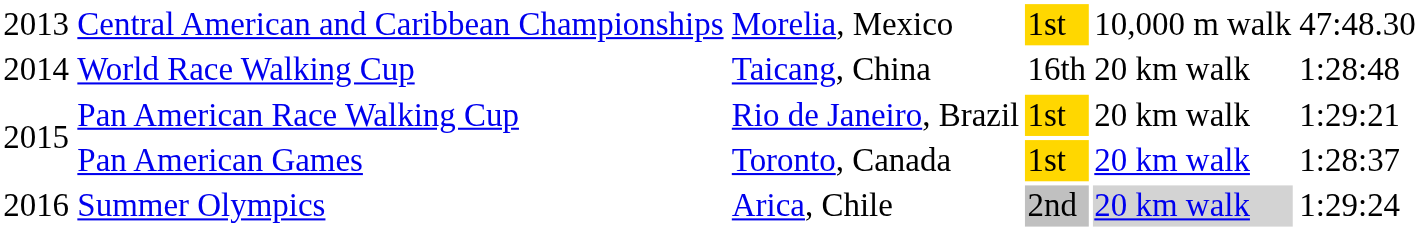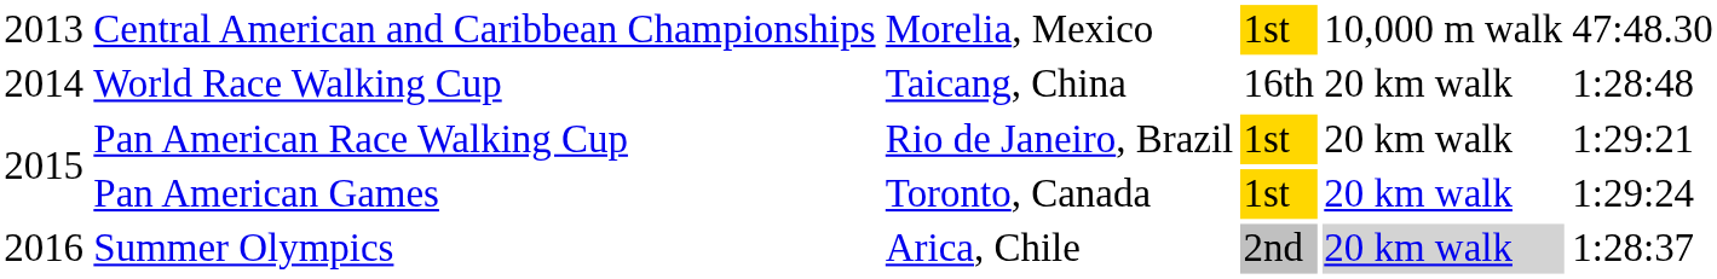Pan American Games | column 6: 1:28:37 -> 1:29:24
Summer Olympics | column 6: 1:29:24 -> 1:28:37
